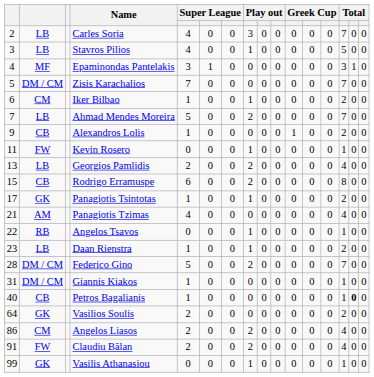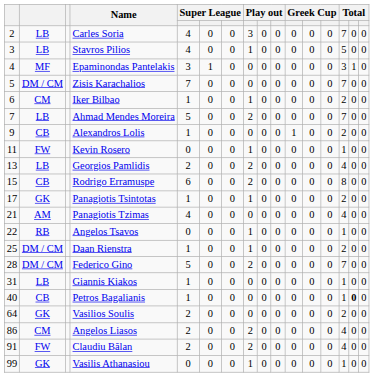Daan Rienstra | column 1: 23 -> 25
Daan Rienstra | column 2: LB -> DM / CM
Giannis Kiakos | column 2: DM / CM -> LB
